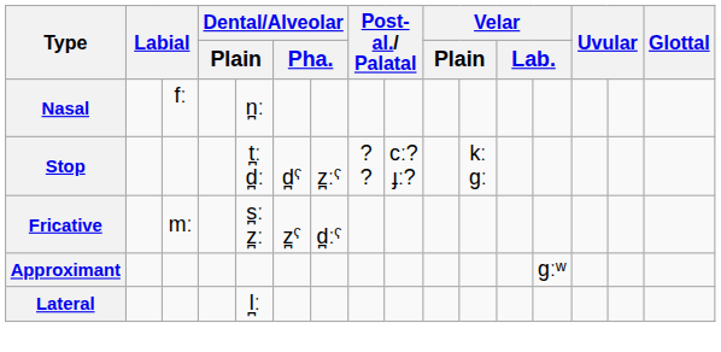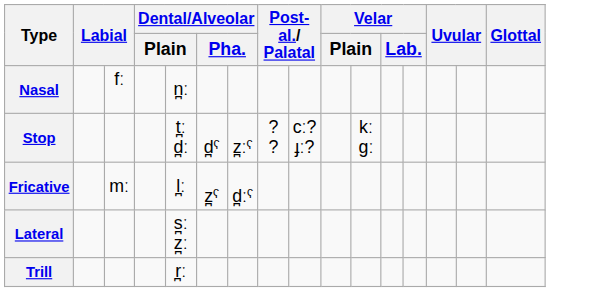Fricative | column 5: s̪ː z̪ː -> l̪ː
- row: Approximant | gːʷ
Lateral | column 5: l̪ː -> s̪ː z̪ː
+ row: Trill | r̪ː
